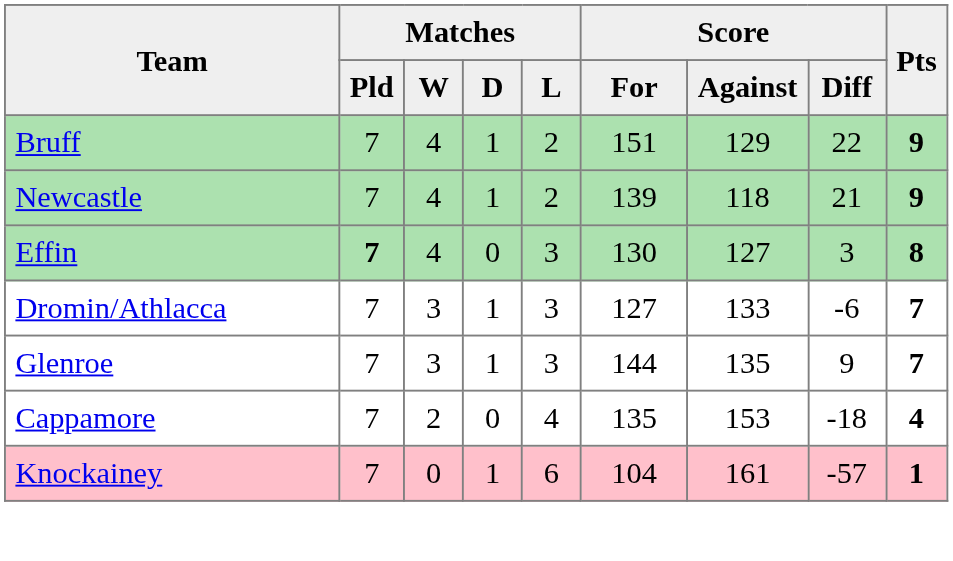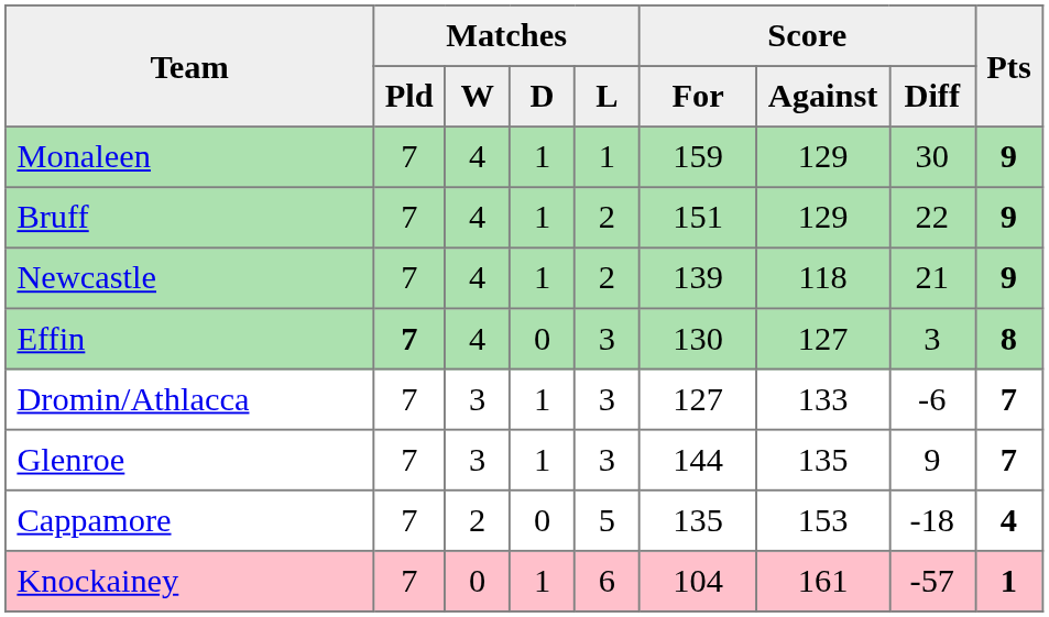+ row: Monaleen | 7 | 4 | 1 | 1 | 159 | 129 | 30 | 9
Cappamore | Matches / L: 4 -> 5
